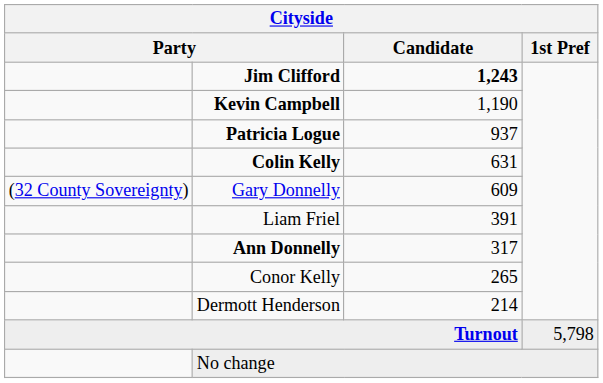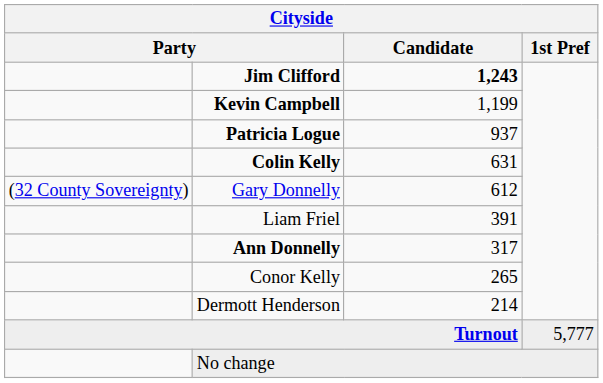Kevin Campbell | Candidate: 1,190 -> 1,199
Gary Donnelly | Candidate: 609 -> 612
Turnout | 1st Pref: 5,798 -> 5,777
